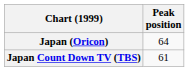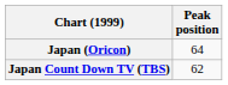Japan Count Down TV (TBS) | Peak position: 61 -> 62
